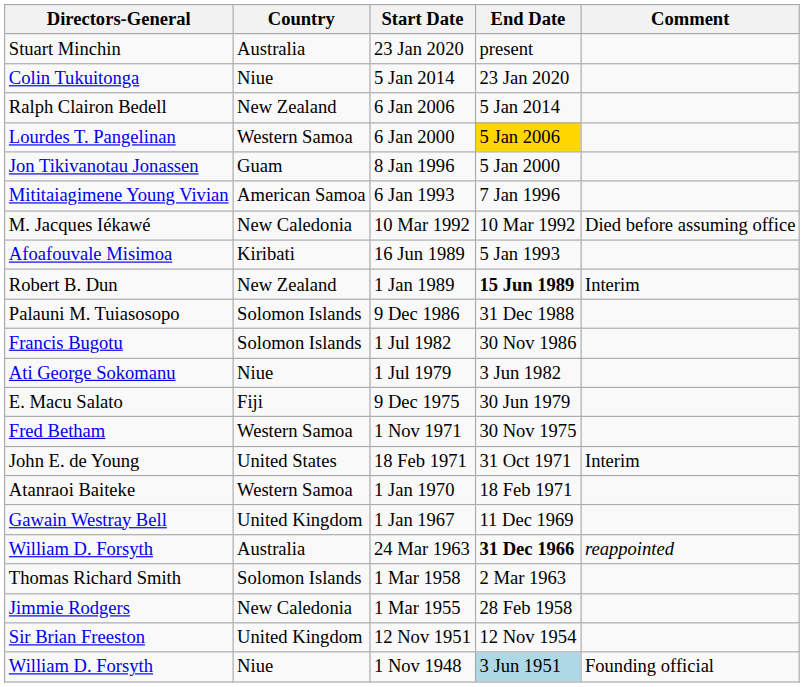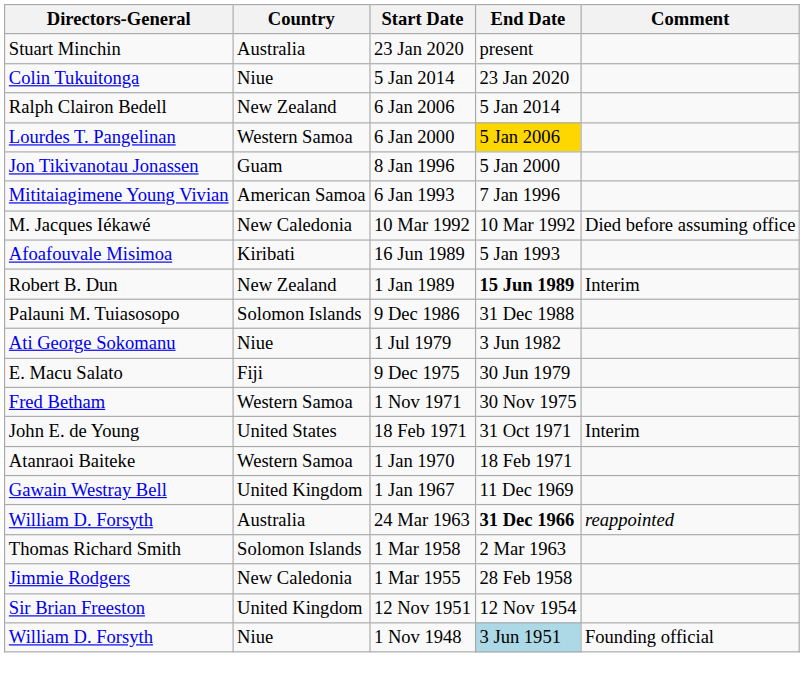- row: Francis Bugotu | Solomon Islands | 1 Jul 1982 | 30 Nov 1986
